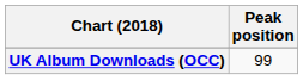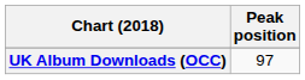UK Album Downloads (OCC) | Peak position: 99 -> 97
